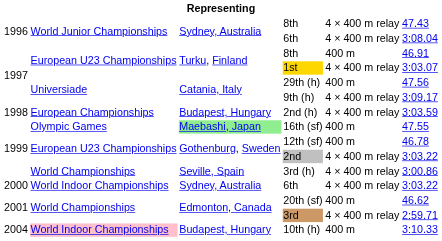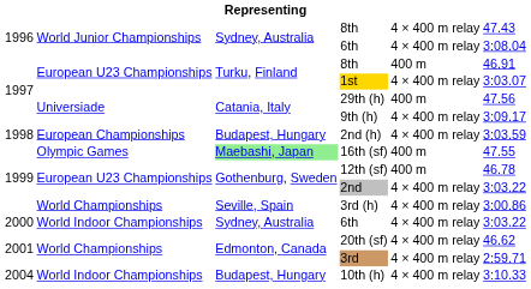20th (sf) | column 5: 400 m -> 4 × 400 m relay
10th (h) | column 2: pink background -> no background
10th (h) | column 5: 400 m -> 4 × 400 m relay
